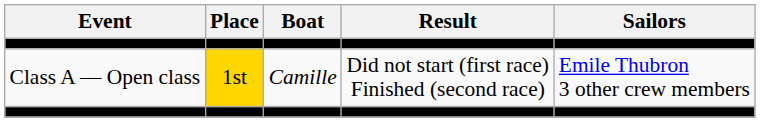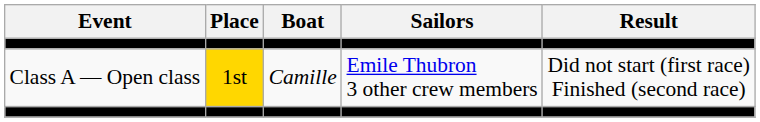columns swapped: Sailors <-> Result
